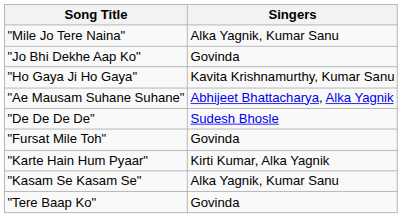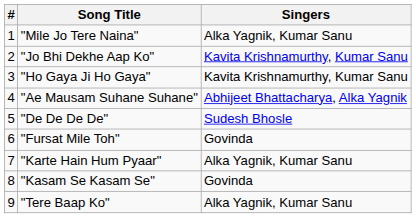+ column: # | 1 | 2 | 3 | 4 | 5 | 6 | 7 | 8 | 9
"Jo Bhi Dekhe Aap Ko" | Singers: Govinda -> Kavita Krishnamurthy, Kumar Sanu
"Karte Hain Hum Pyaar" | Singers: Kirti Kumar, Alka Yagnik -> Alka Yagnik, Kumar Sanu
"Kasam Se Kasam Se" | Singers: Alka Yagnik, Kumar Sanu -> Govinda
"Tere Baap Ko" | Singers: Govinda -> Alka Yagnik, Kumar Sanu
